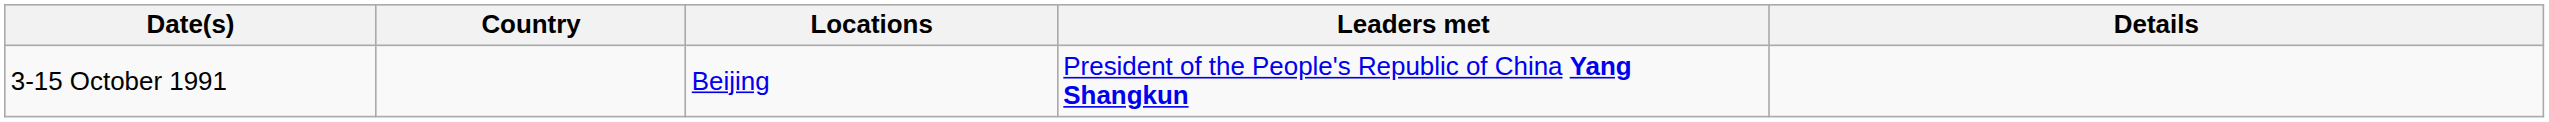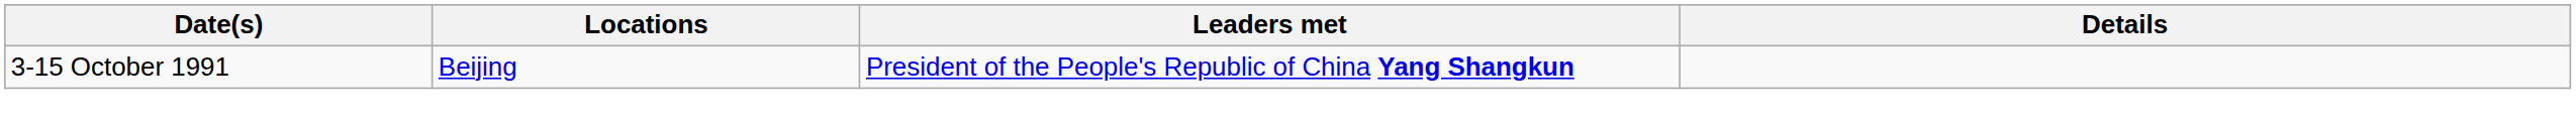- column: Country
